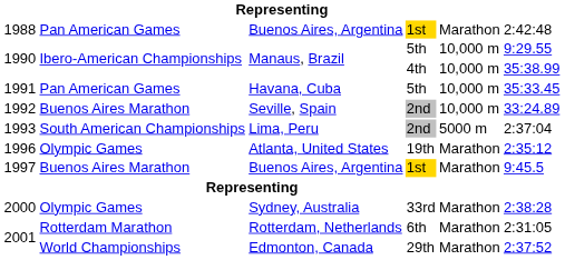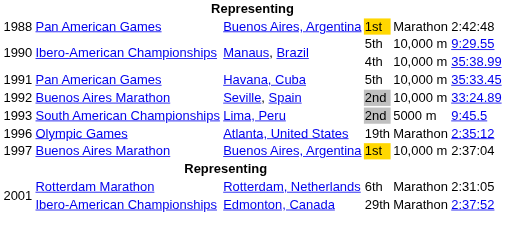1993 | column 6: 2:37:04 -> 9:45.5
1997 | column 5: Marathon -> 10,000 m
1997 | column 6: 9:45.5 -> 2:37:04
- row: 2000 | Olympic Games | Sydney, Australia | 33rd | Marathon | 2:38:28
2001 / 29th | column 2: World Championships -> Ibero-American Championships
